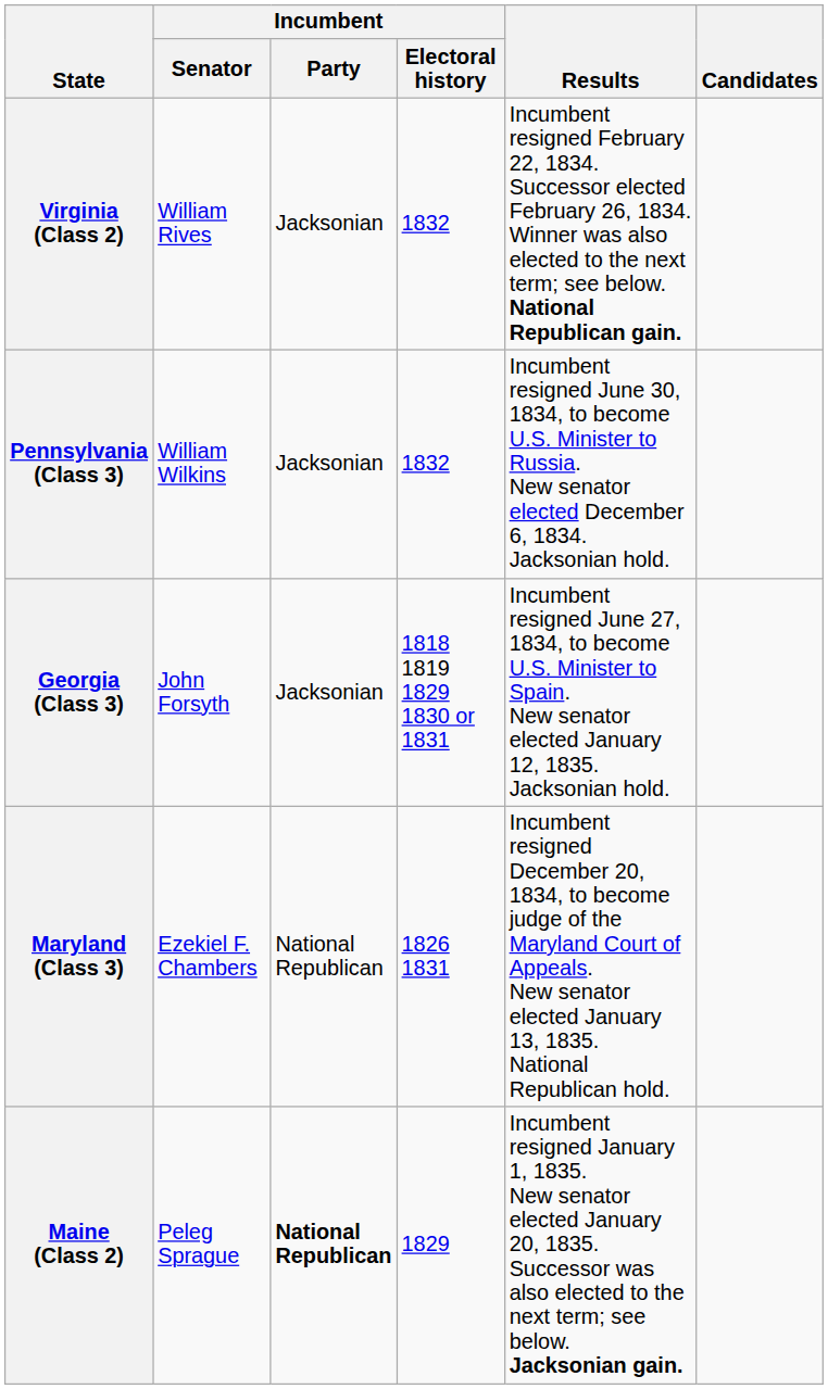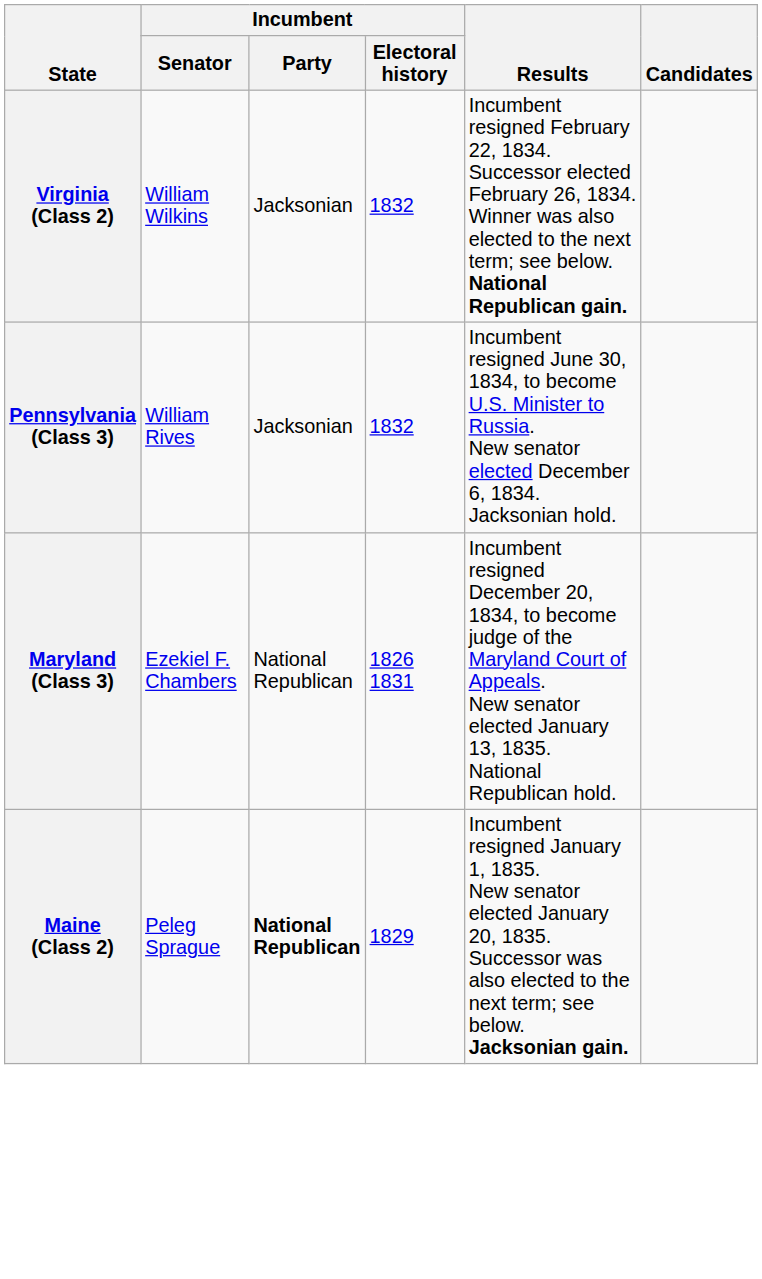Virginia (Class 2) | Incumbent / Senator: William Rives -> William Wilkins
Pennsylvania (Class 3) | Incumbent / Senator: William Wilkins -> William Rives
- row: Georgia (Class 3) | John Forsyth | Jacksonian | 1818 1819 1829 1830 or 1831 | Incumbent resigned June 27, 1834, to become U.S. Minister to Spain. New senator elected January 12, 1835. Jacksonian hold.
